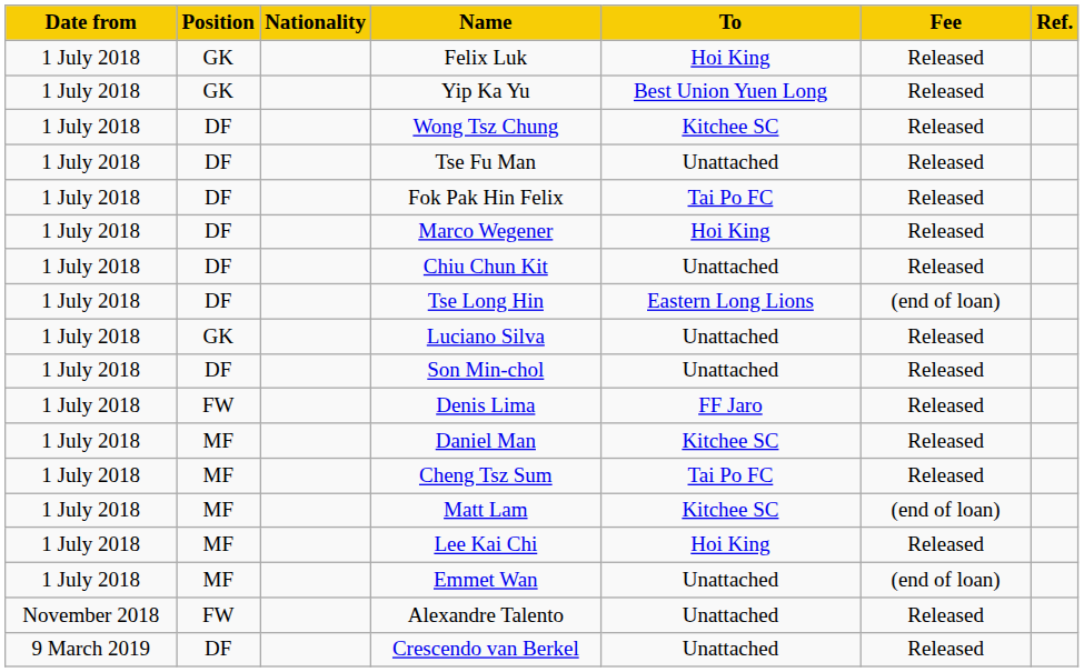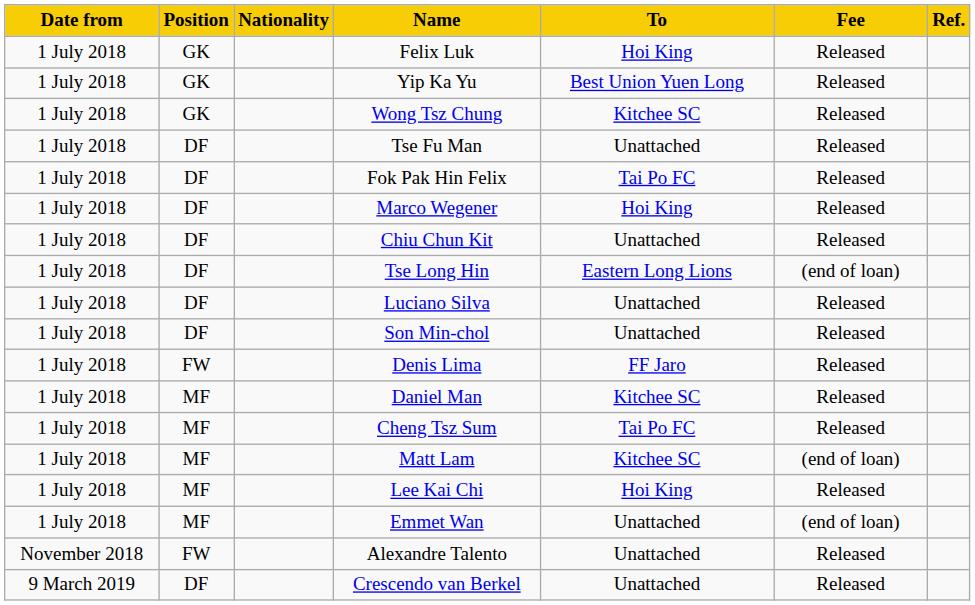Wong Tsz Chung | Position: DF -> GK
Luciano Silva | Position: GK -> DF
